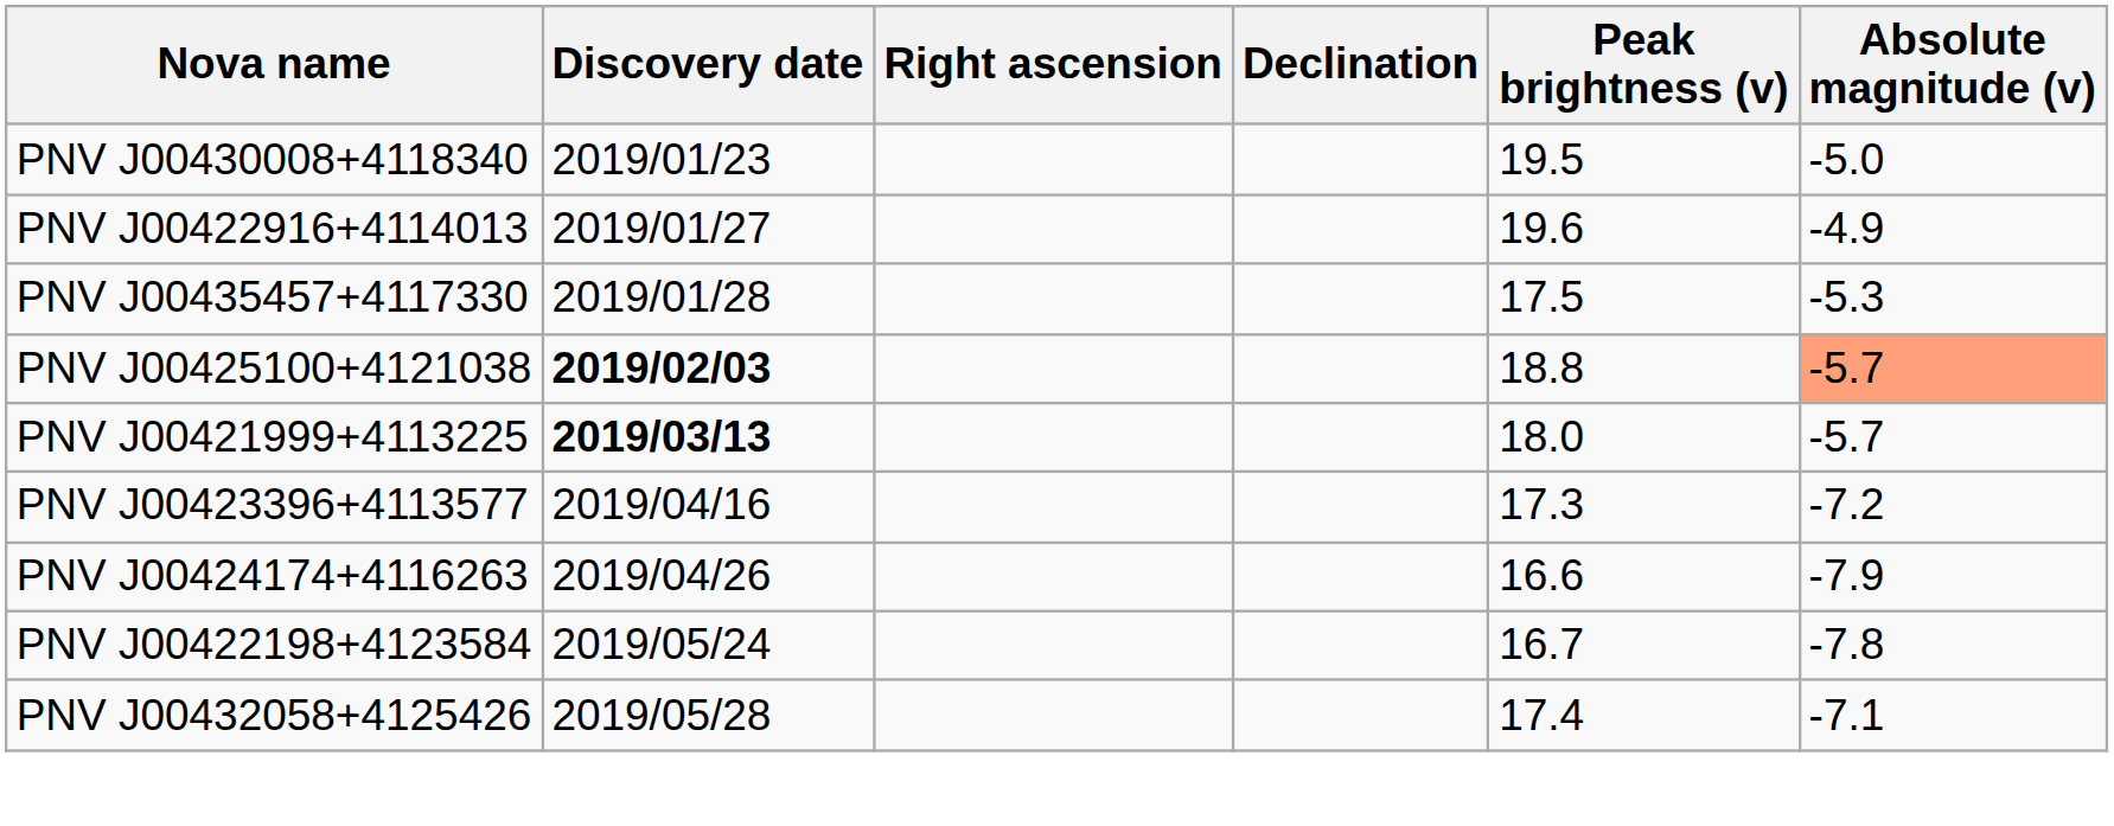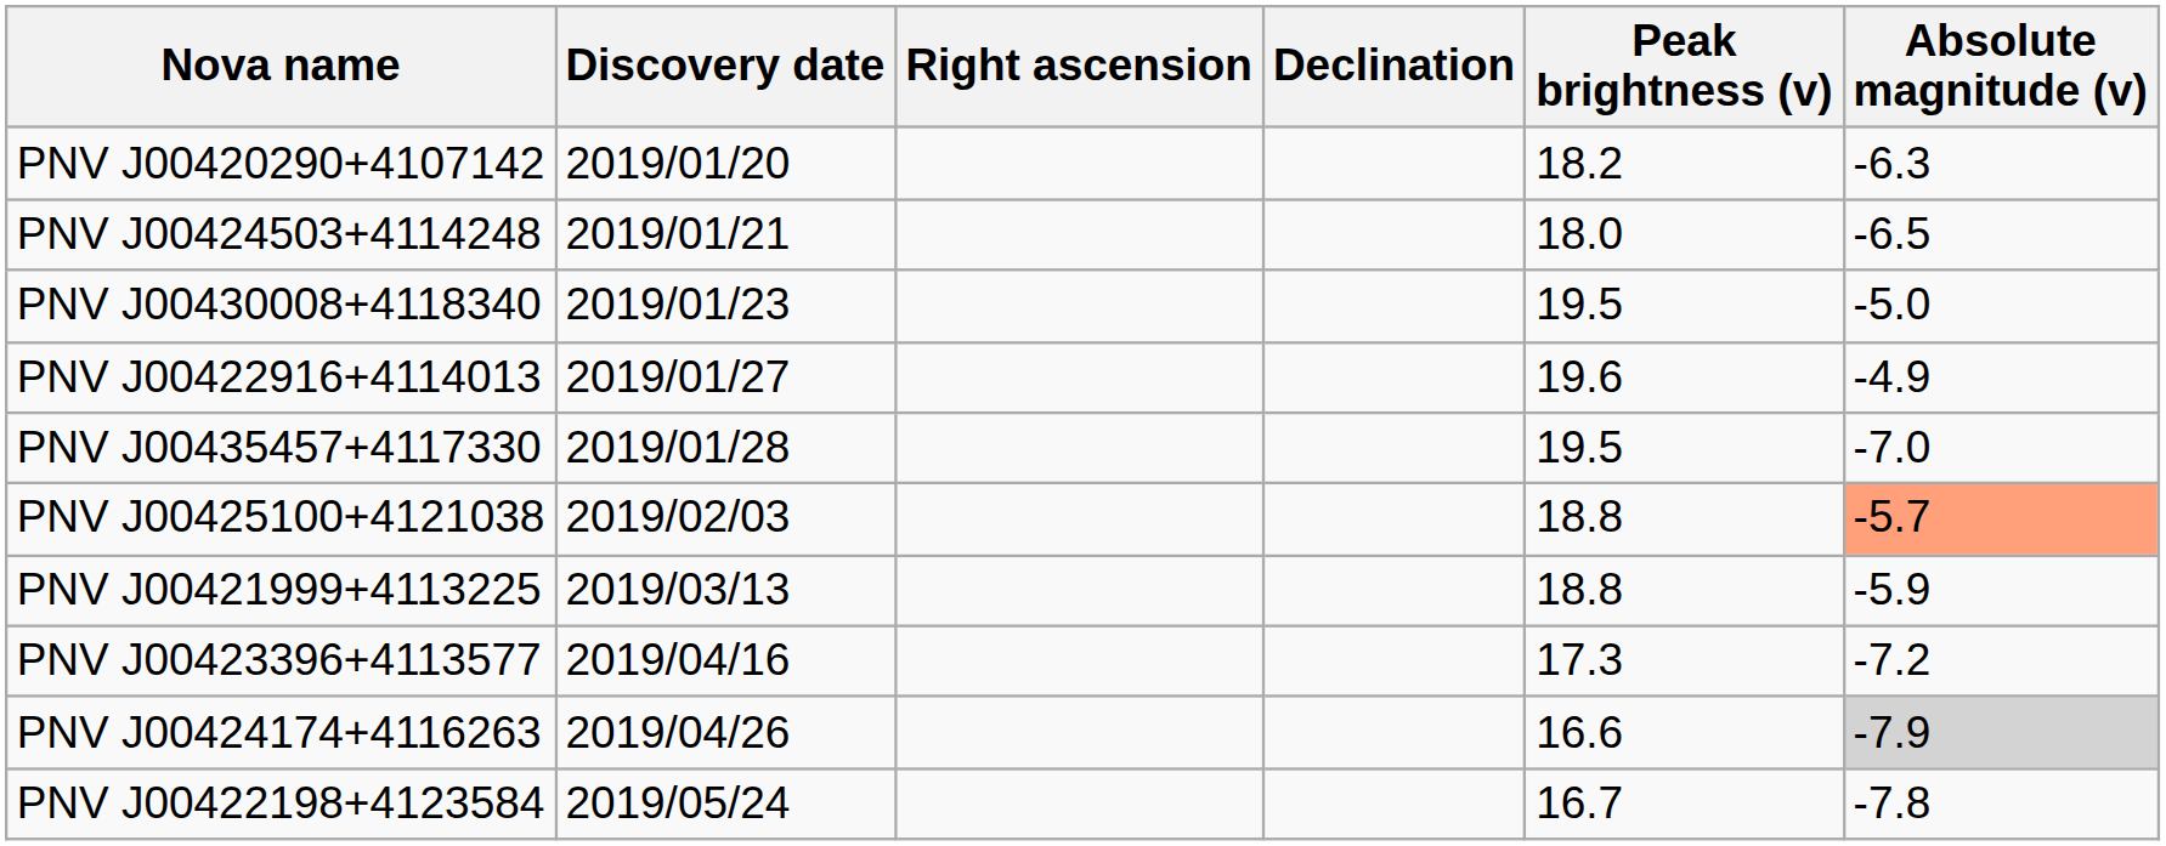+ row: PNV J00420290+4107142 | 2019/01/20 | 18.2 | -6.3
+ row: PNV J00424503+4114248 | 2019/01/21 | 18.0 | -6.5
PNV J00435457+4117330 | Peak brightness (v): 17.5 -> 19.5
PNV J00435457+4117330 | Absolute magnitude (v): -5.3 -> -7.0
PNV J00425100+4121038 | Discovery date: bold -> normal
PNV J00421999+4113225 | Discovery date: bold -> normal
PNV J00421999+4113225 | Peak brightness (v): 18.0 -> 18.8
PNV J00421999+4113225 | Absolute magnitude (v): -5.7 -> -5.9
PNV J00424174+4116263 | Absolute magnitude (v): no background -> lightgrey background
- row: PNV J00432058+4125426 | 2019/05/28 | 17.4 | -7.1
